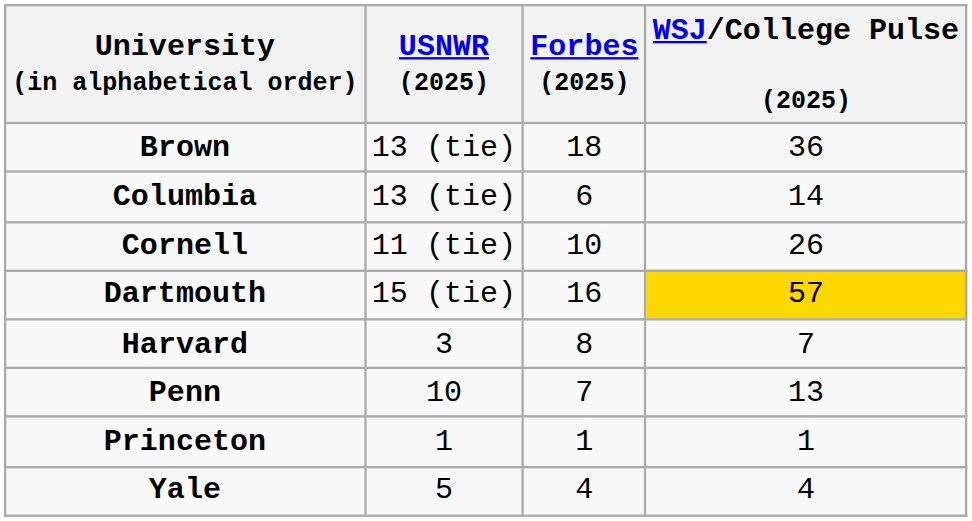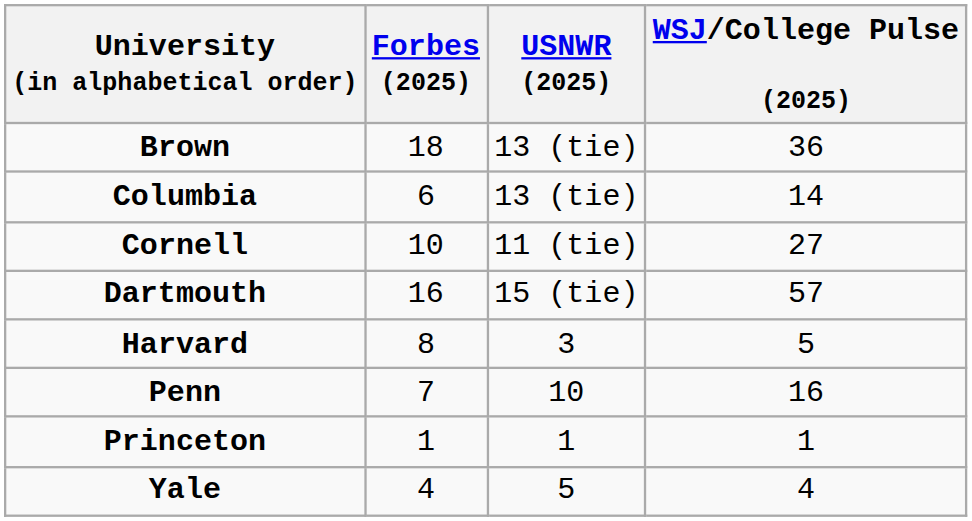columns swapped: Forbes (2025) <-> USNWR (2025)
Cornell | WSJ/College Pulse (2025): 26 -> 27
Dartmouth | WSJ/College Pulse (2025): gold background -> no background
Harvard | WSJ/College Pulse (2025): 7 -> 5
Penn | WSJ/College Pulse (2025): 13 -> 16
